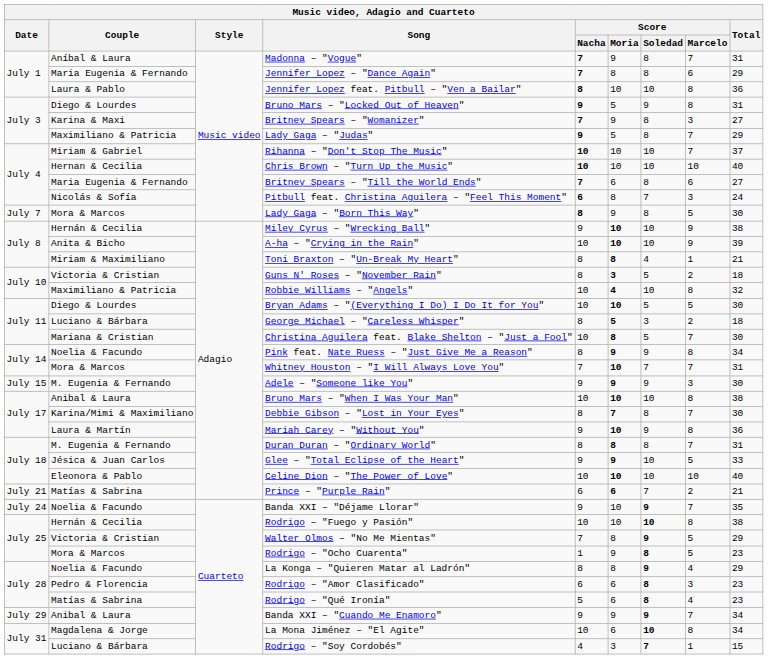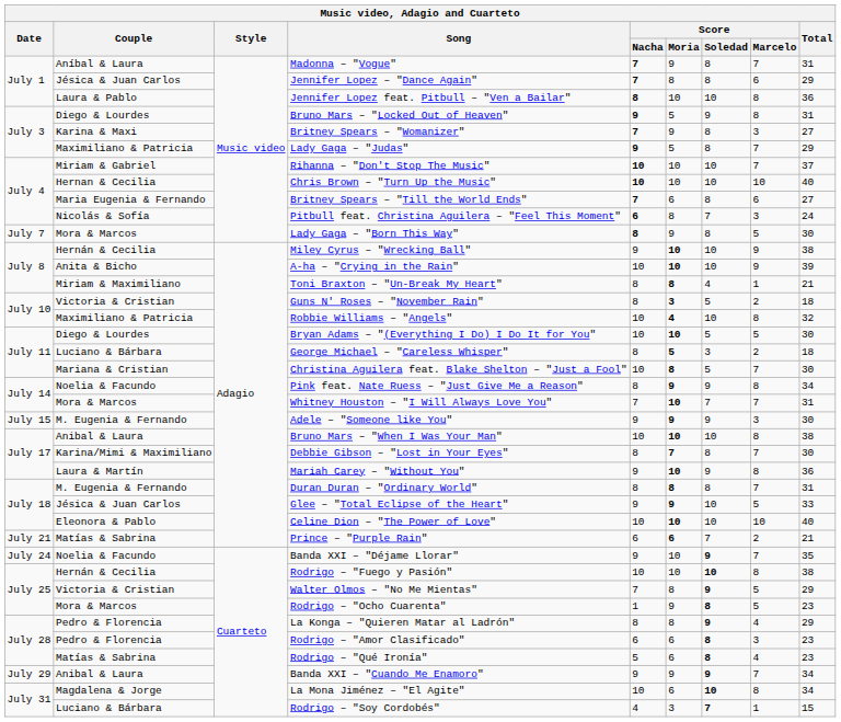Jennifer Lopez – "Dance Again" | Couple: Maria Eugenia & Fernando -> Jésica & Juan Carlos
La Konga – "Quieren Matar al Ladrón" | Couple: Noelia & Facundo -> Pedro & Florencia
